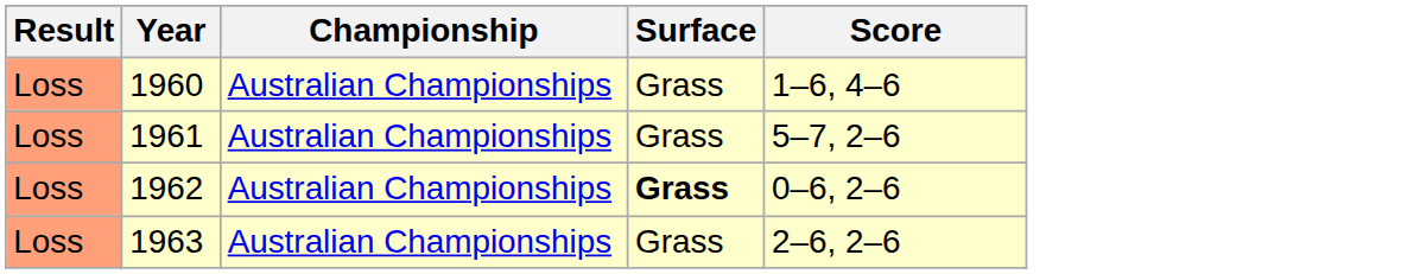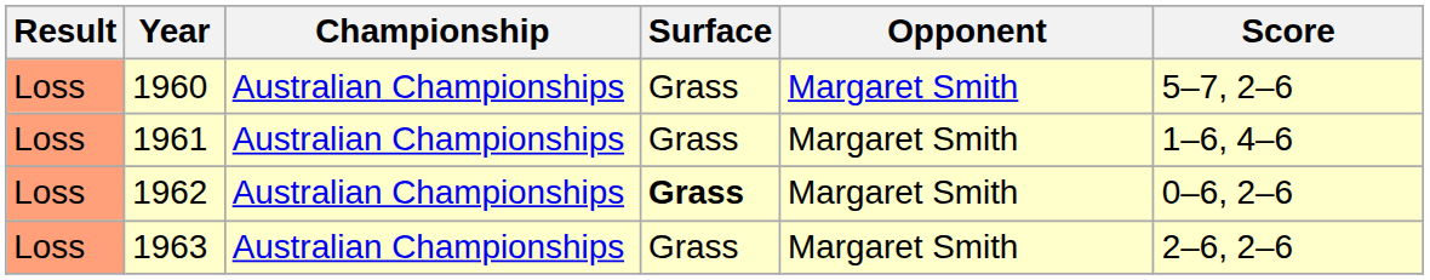+ column: Opponent | Margaret Smith | Margaret Smith | Margaret Smith | Margaret Smith
1960 | Score: 1–6, 4–6 -> 5–7, 2–6
1961 | Score: 5–7, 2–6 -> 1–6, 4–6
